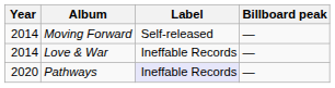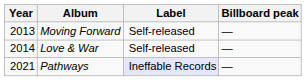Moving Forward | Year: 2014 -> 2013
Love & War | Label: Ineffable Records -> Self-released
Pathways | Year: 2020 -> 2021
